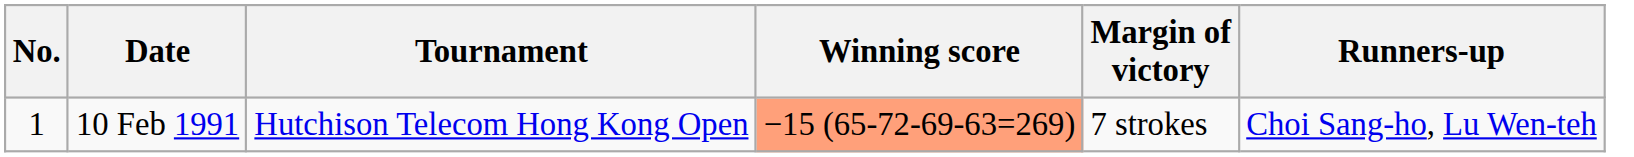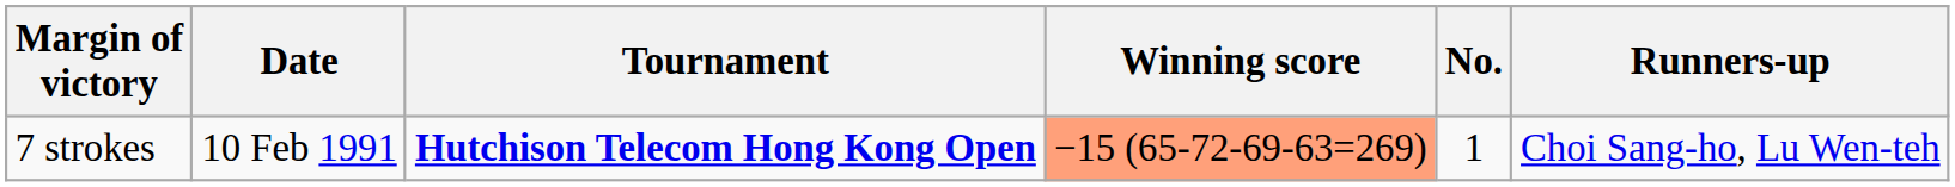columns swapped: No. <-> Margin of victory
10 Feb 1991 | Tournament: normal -> bold
